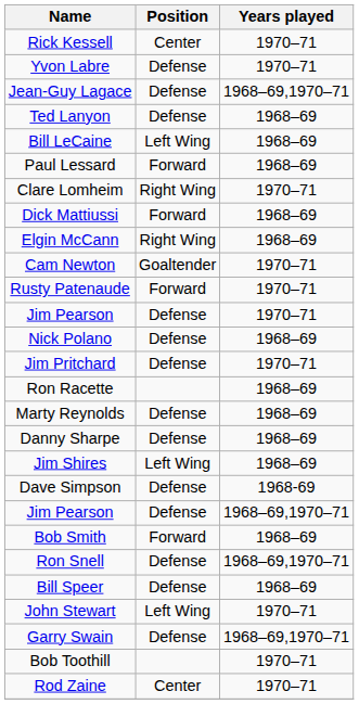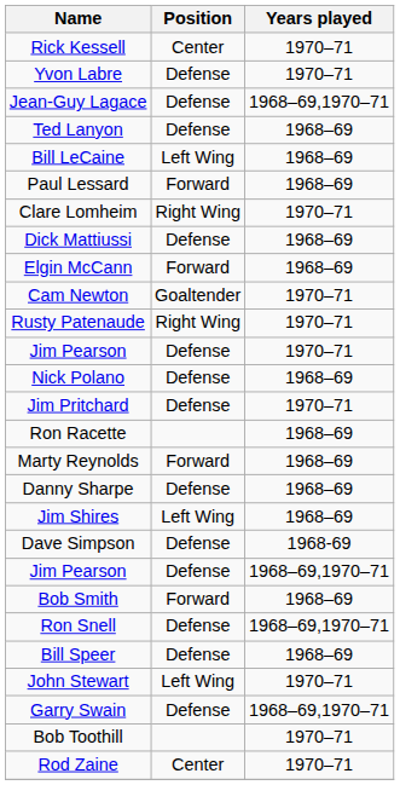Dick Mattiussi | Position: Forward -> Defense
Elgin McCann | Position: Right Wing -> Forward
Rusty Patenaude | Position: Forward -> Right Wing
Marty Reynolds | Position: Defense -> Forward
